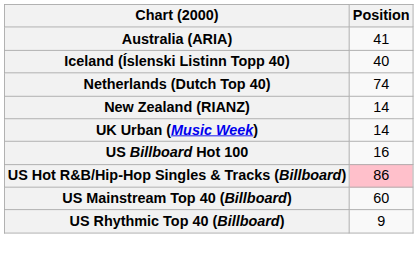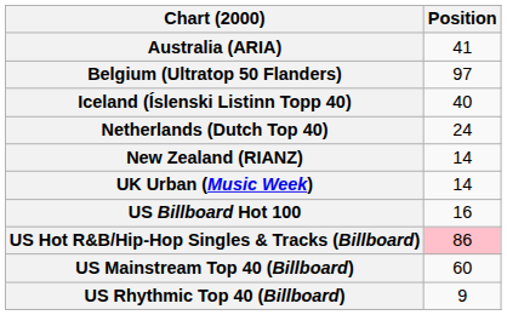+ row: Belgium (Ultratop 50 Flanders) | 97
Netherlands (Dutch Top 40) | Position: 74 -> 24
